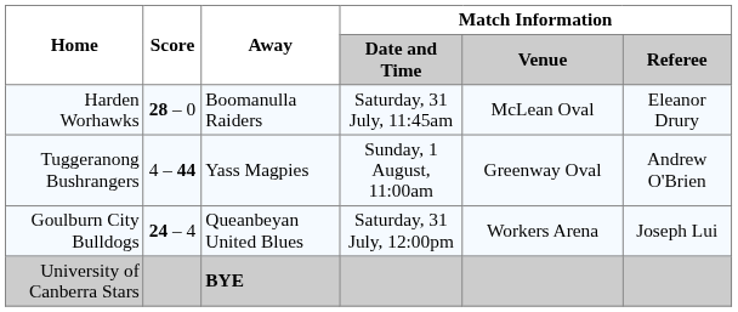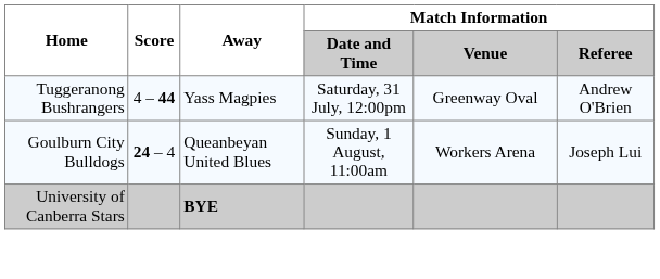- row: Harden Worhawks | 28 – 0 | Boomanulla Raiders | Saturday, 31 July, 11:45am | McLean Oval | Eleanor Drury
Tuggeranong Bushrangers | Match Information / Date and Time: Sunday, 1 August, 11:00am -> Saturday, 31 July, 12:00pm
Goulburn City Bulldogs | Match Information / Date and Time: Saturday, 31 July, 12:00pm -> Sunday, 1 August, 11:00am
